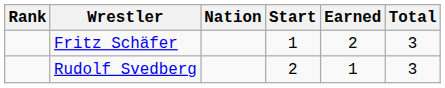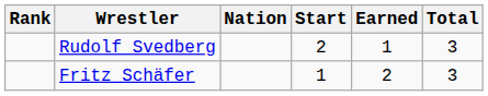rows swapped: Rudolf Svedberg <-> Fritz Schäfer
